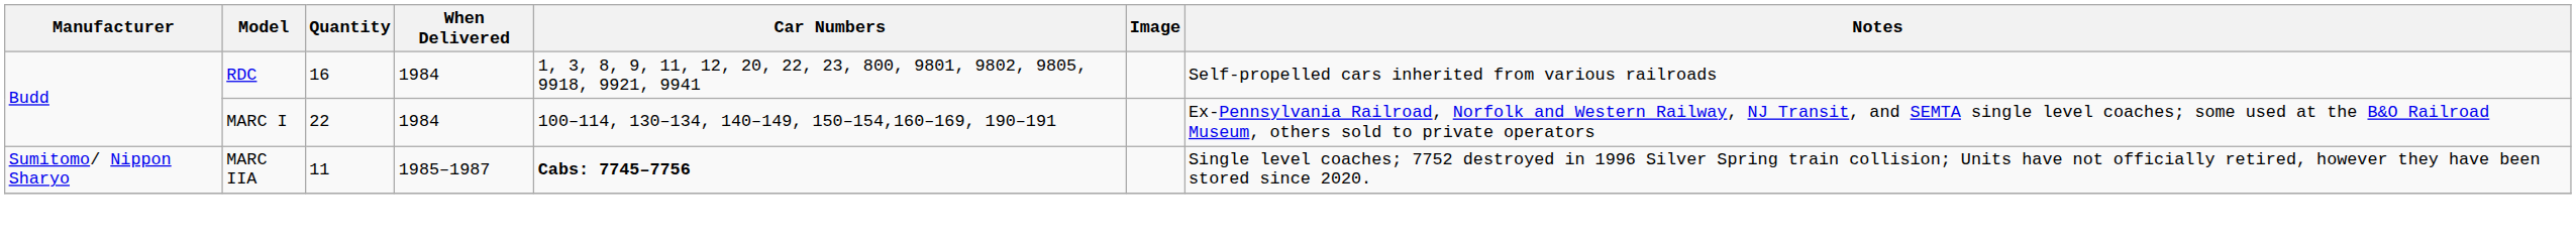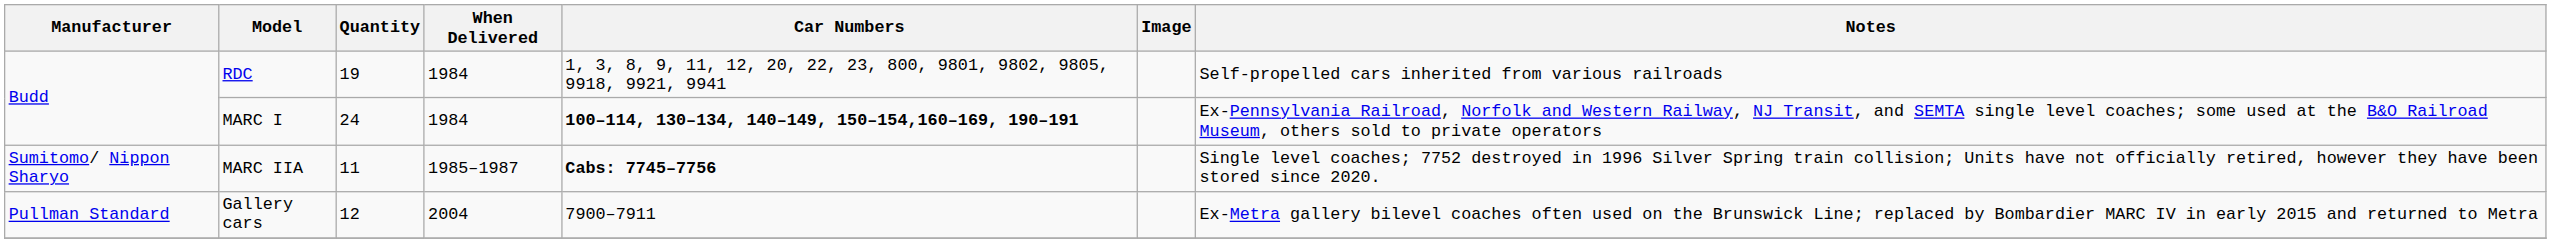RDC | Quantity: 16 -> 19
MARC I | Quantity: 22 -> 24
MARC I | Car Numbers: normal -> bold
+ row: Pullman Standard | Gallery cars | 12 | 2004 | 7900–7911 | Ex-Metra gallery bilevel coaches often used on the Brunswick Line; replaced by Bombardier MARC IV in early 2015 and returned to Metra
